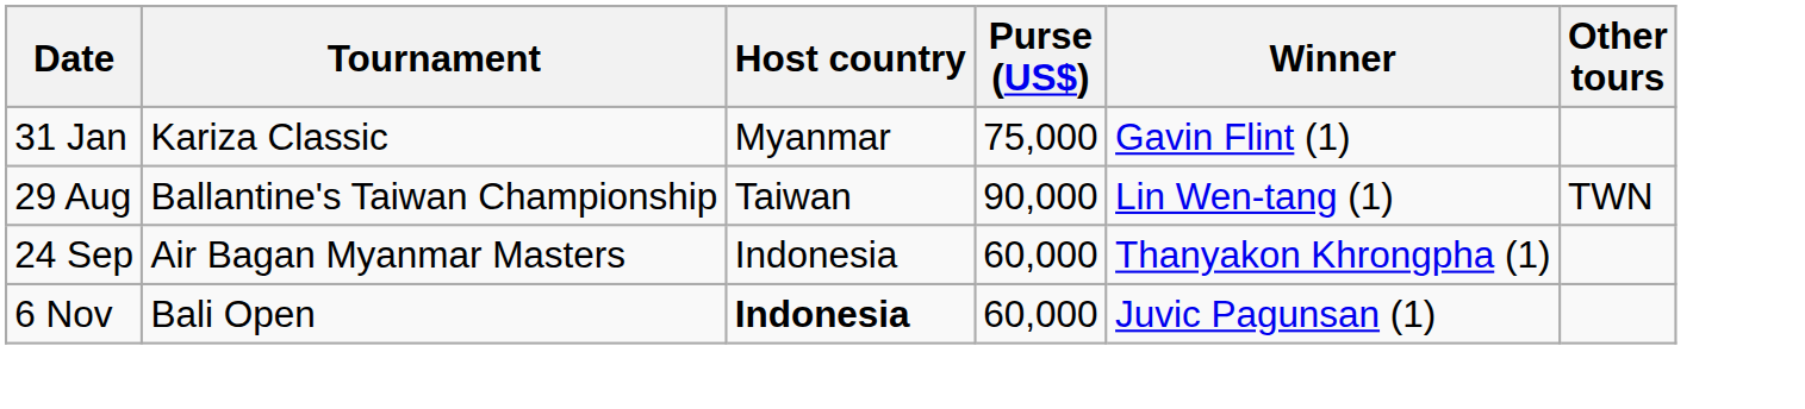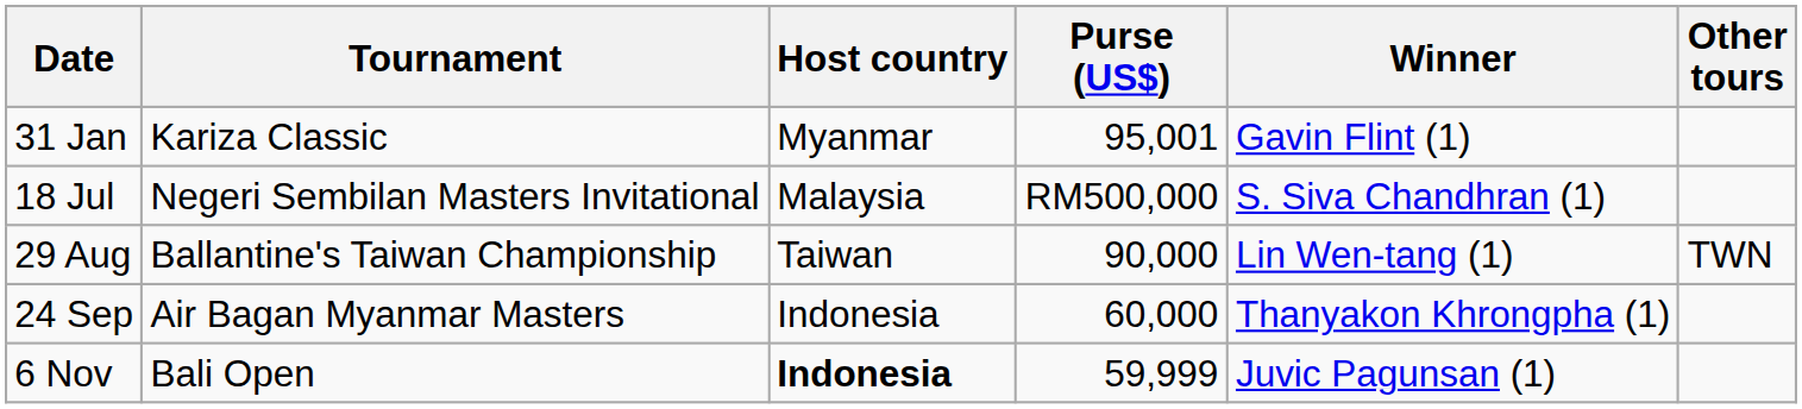31 Jan | Purse (US$): 75,000 -> 95,001
+ row: 18 Jul | Negeri Sembilan Masters Invitational | Malaysia | RM500,000 | S. Siva Chandhran (1)
6 Nov | Purse (US$): 60,000 -> 59,999
